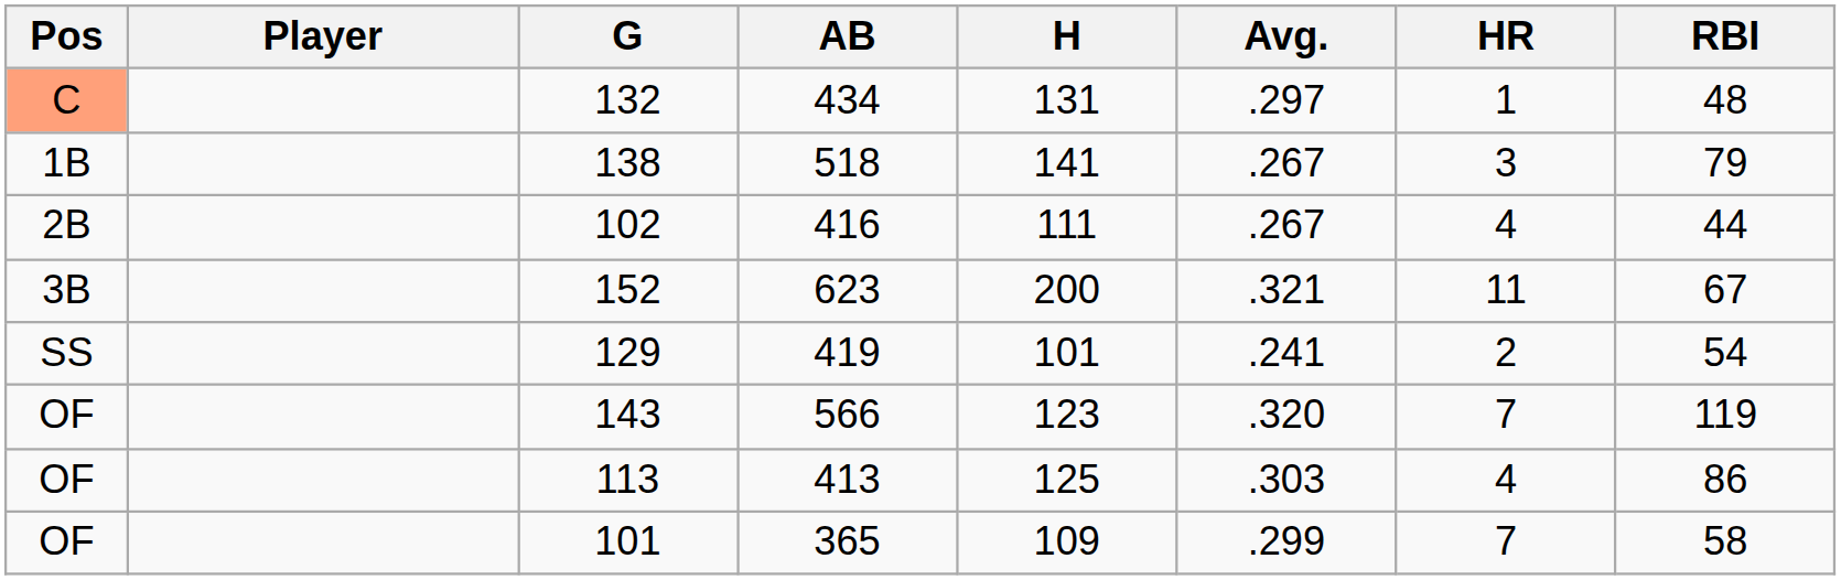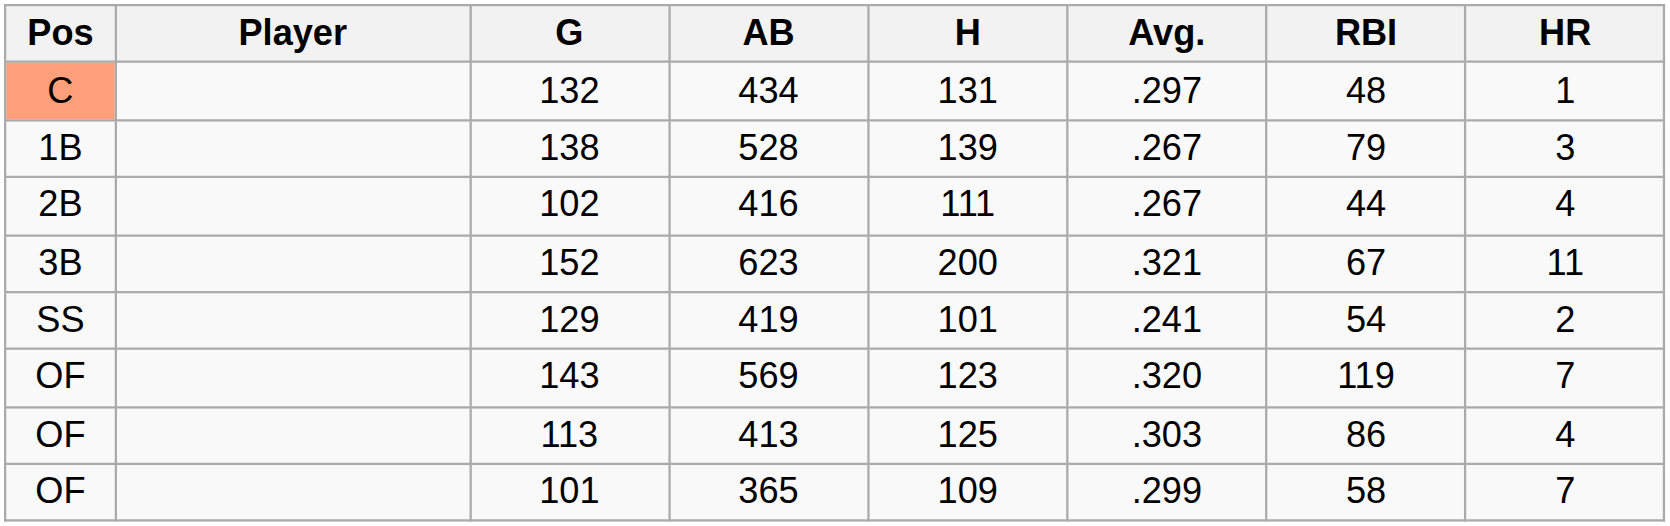columns swapped: HR <-> RBI
138 | AB: 518 -> 528
138 | H: 141 -> 139
143 | AB: 566 -> 569
